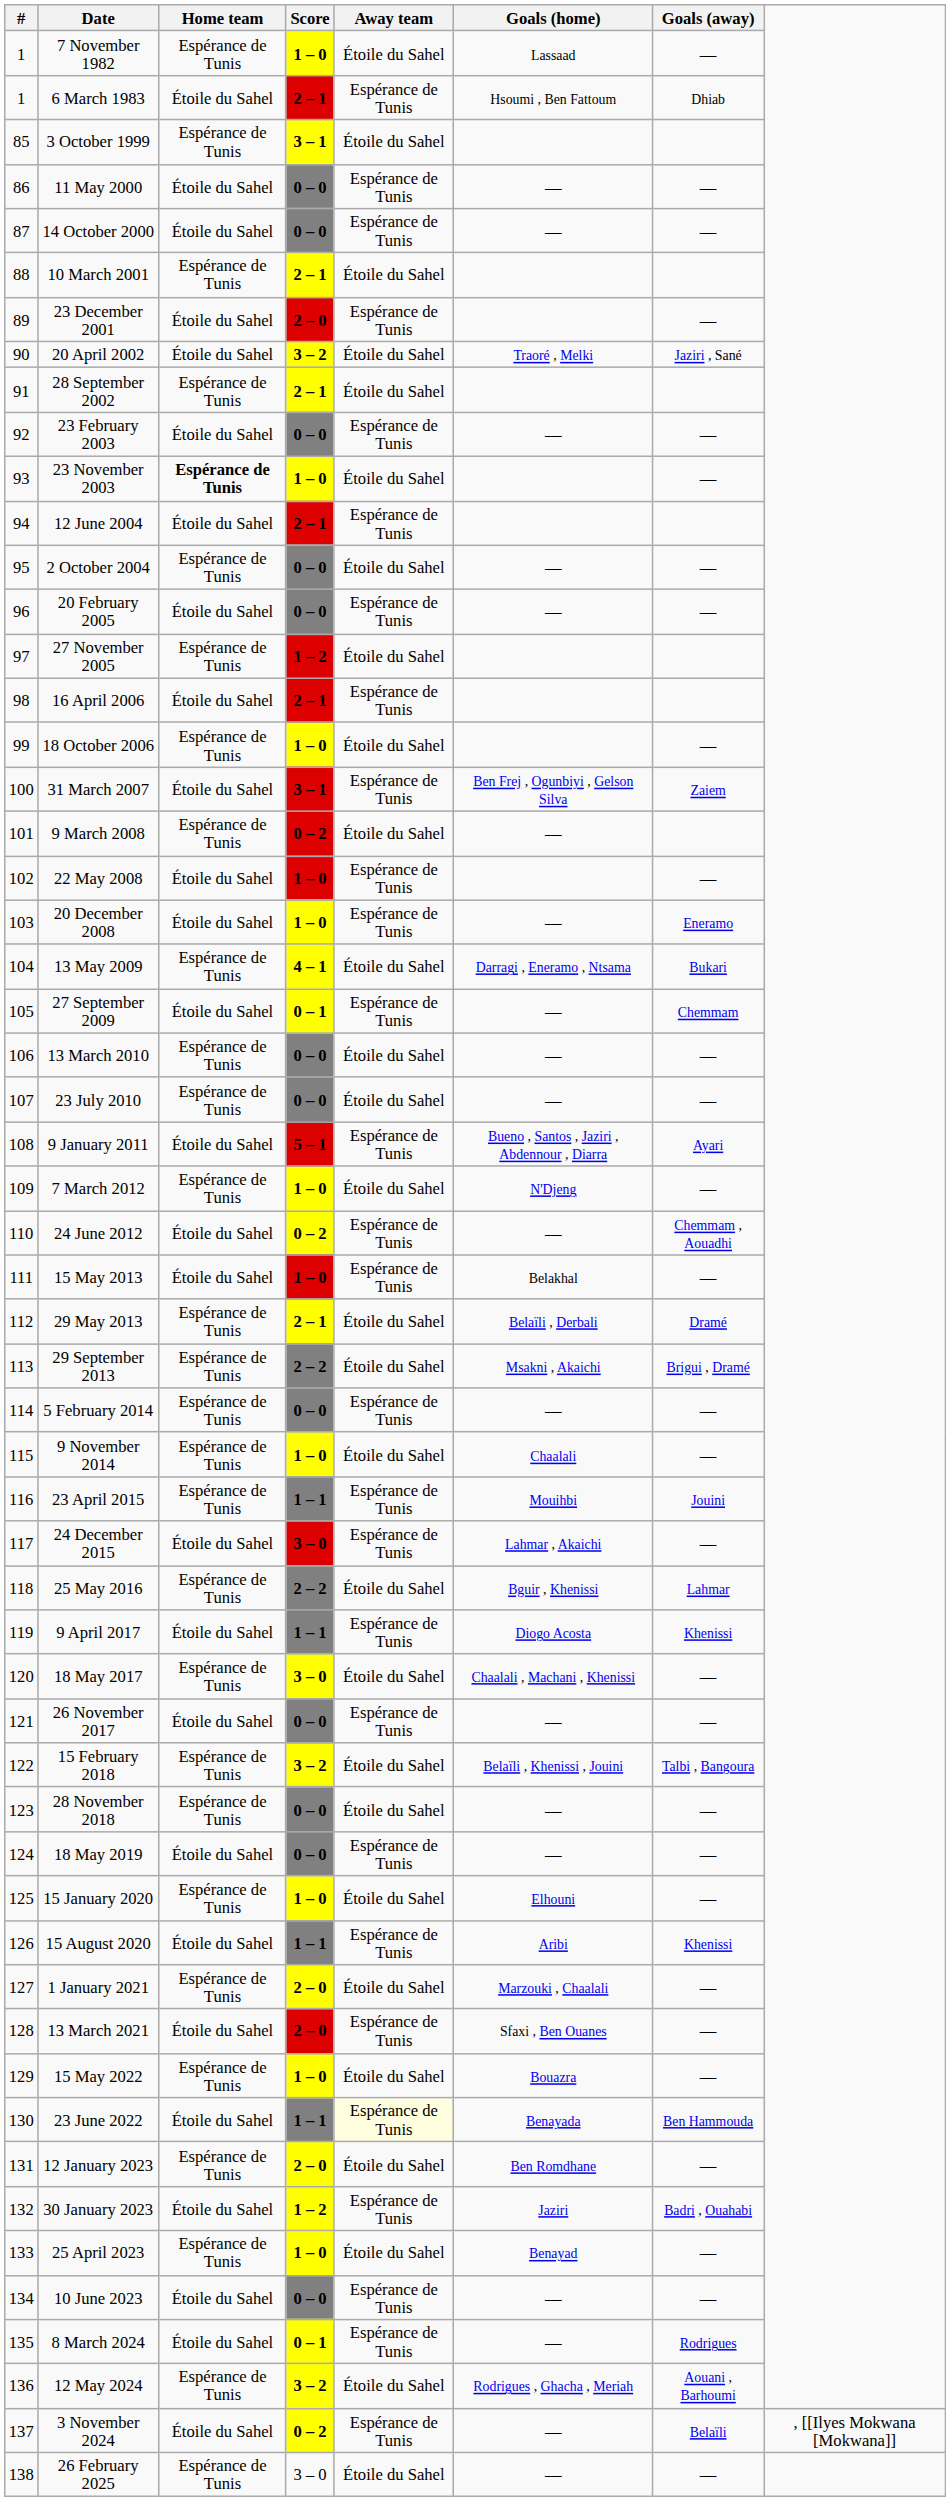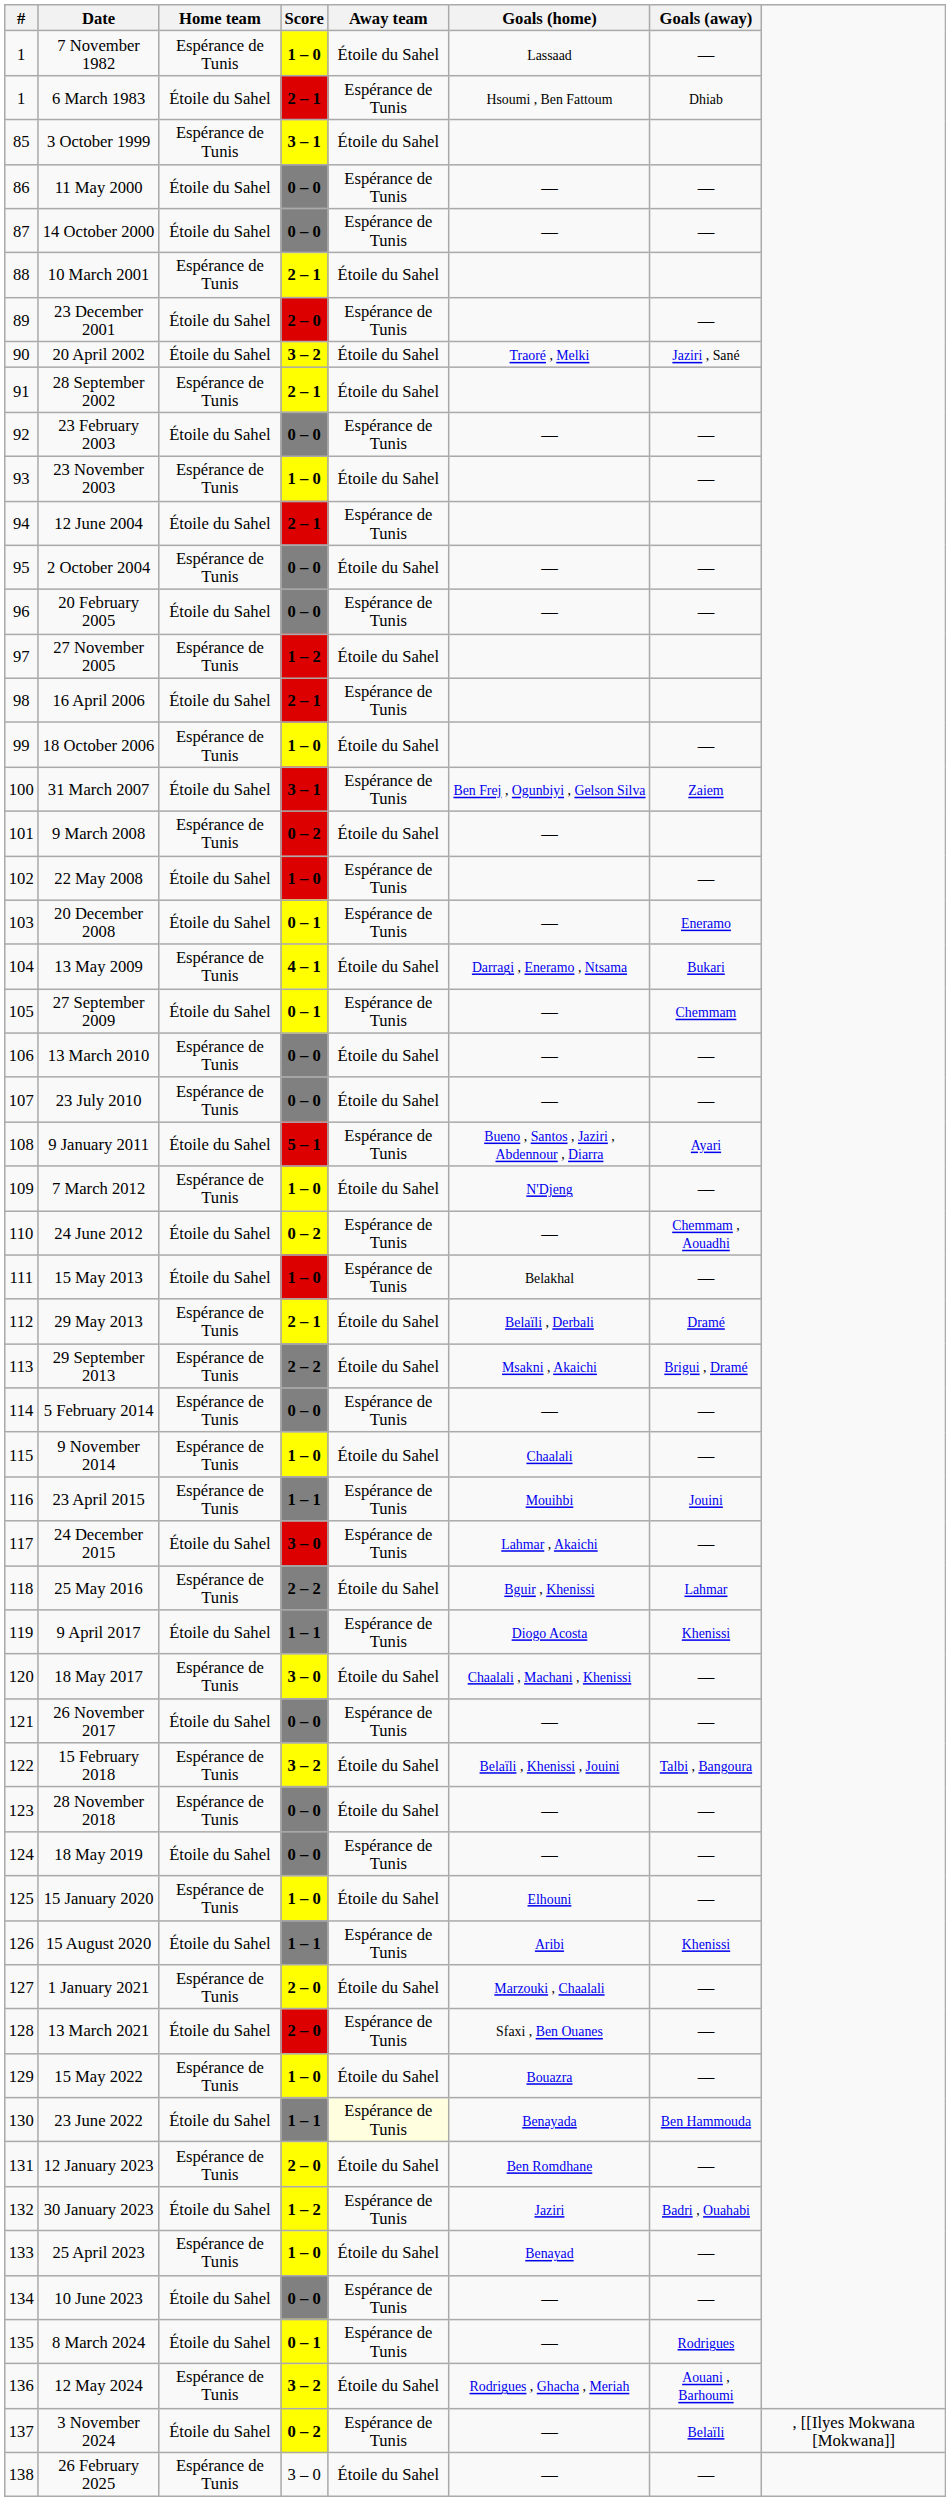23 November 2003 | Home team: bold -> normal
20 December 2008 | Score: 1 – 0 -> 0 – 1
